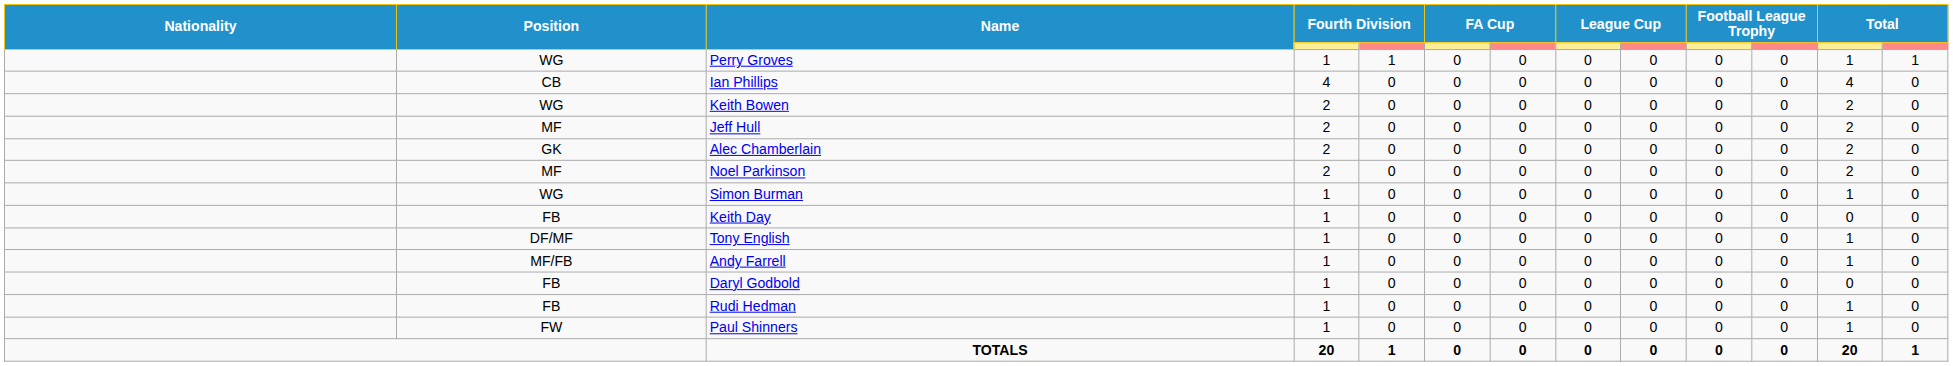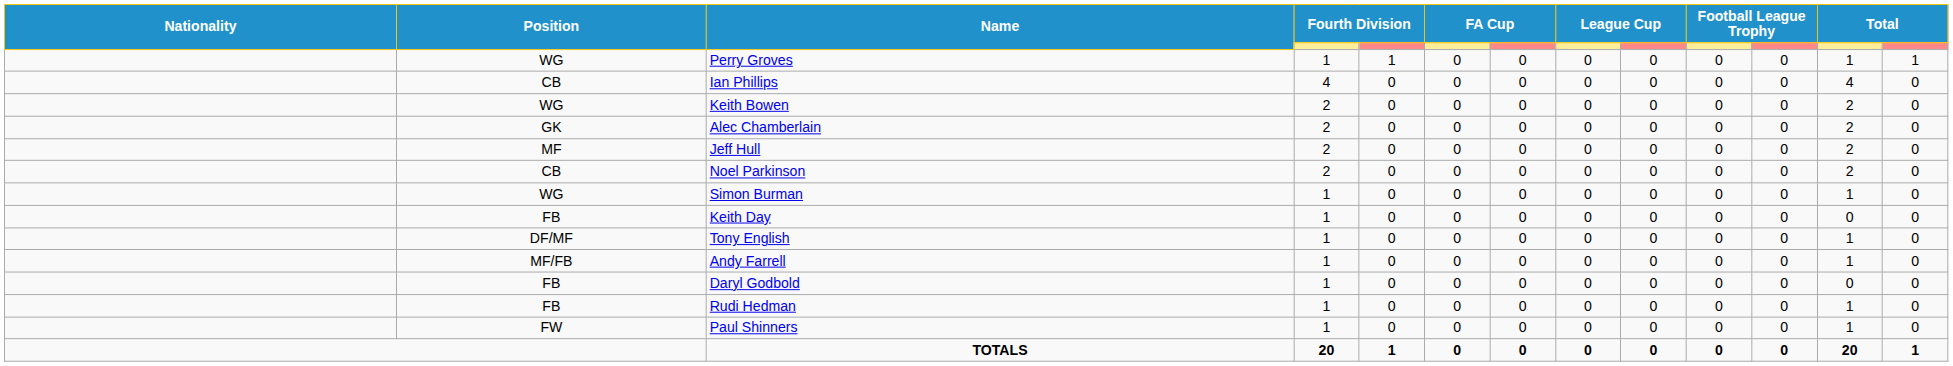rows swapped: Alec Chamberlain <-> Jeff Hull
Noel Parkinson | Position: MF -> CB
